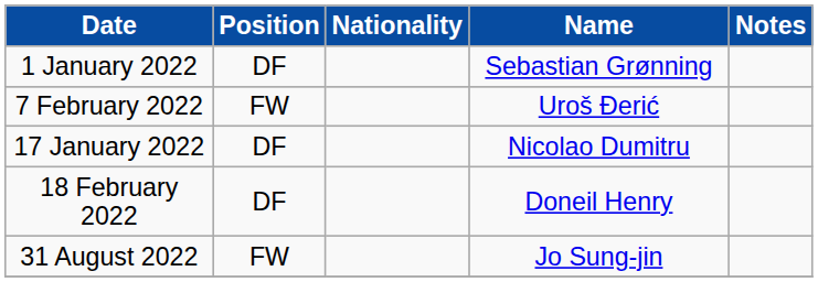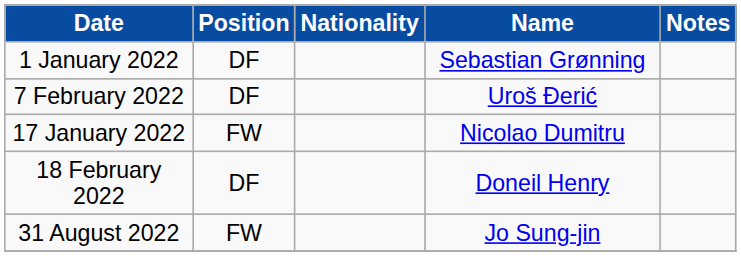7 February 2022 | Position: FW -> DF
17 January 2022 | Position: DF -> FW
